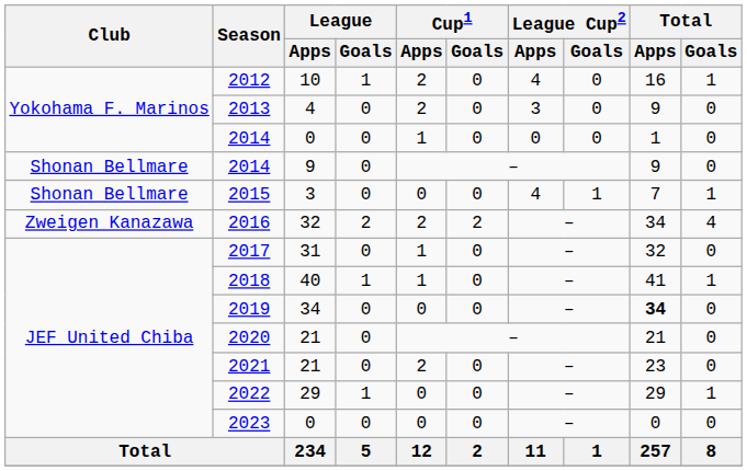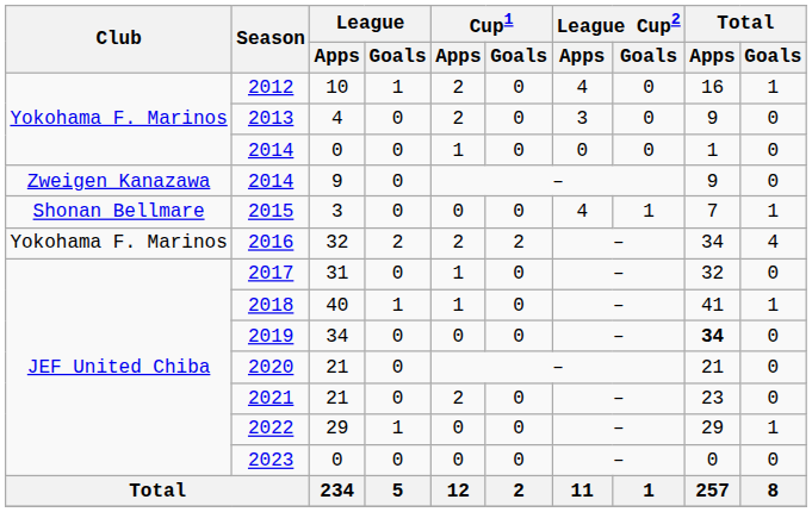2014 / 9 | Club: Shonan Bellmare -> Zweigen Kanazawa
2016 | Club: Zweigen Kanazawa -> Yokohama F. Marinos
